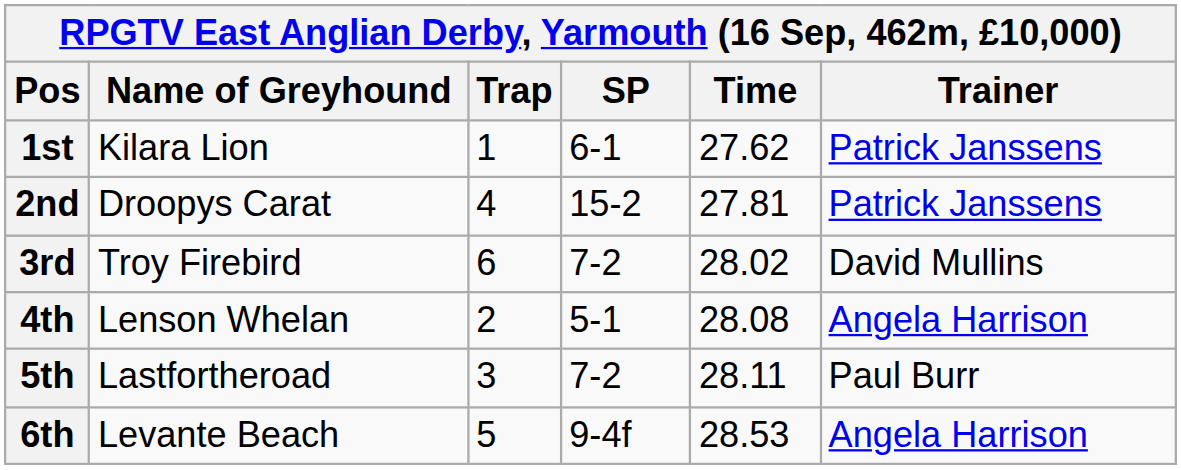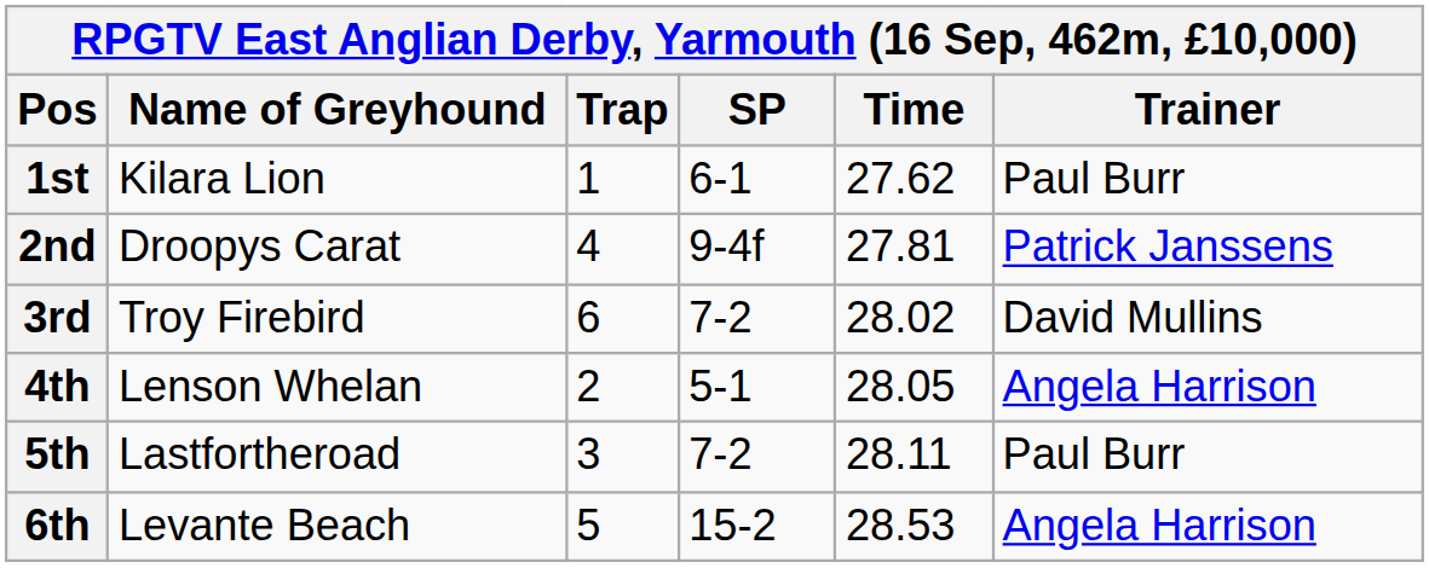1st | Trainer: Patrick Janssens -> Paul Burr
2nd | SP: 15-2 -> 9-4f
4th | Time: 28.08 -> 28.05
6th | SP: 9-4f -> 15-2
